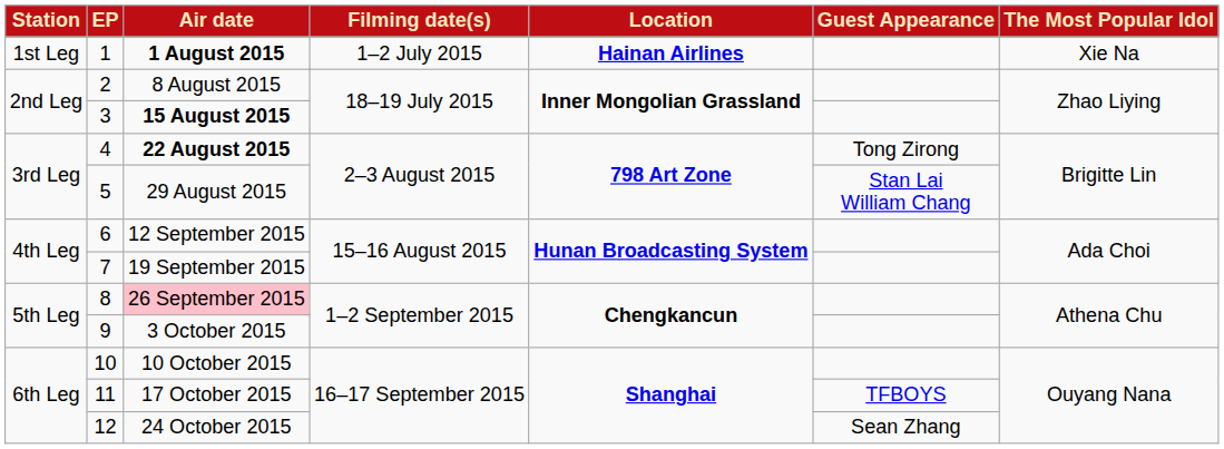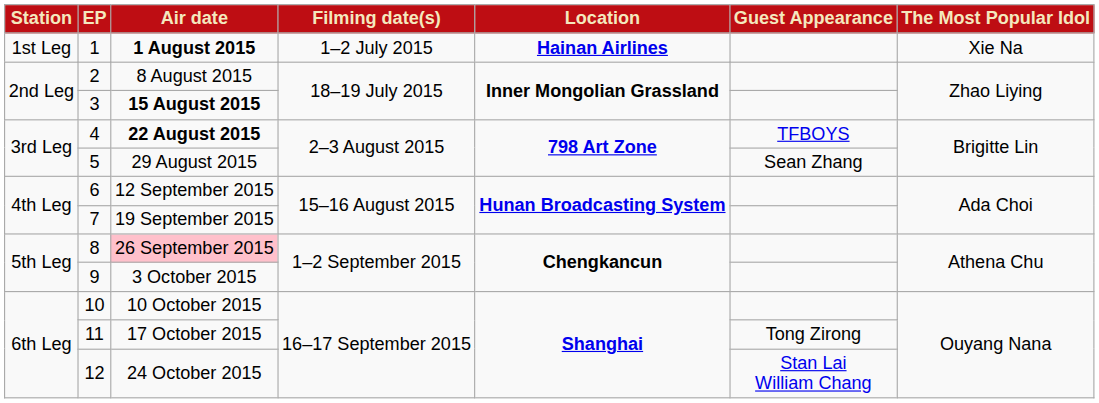4 | column 6: Tong Zirong -> TFBOYS
5 | column 6: Stan Lai William Chang -> Sean Zhang
11 | column 6: TFBOYS -> Tong Zirong
12 | column 6: Sean Zhang -> Stan Lai William Chang
